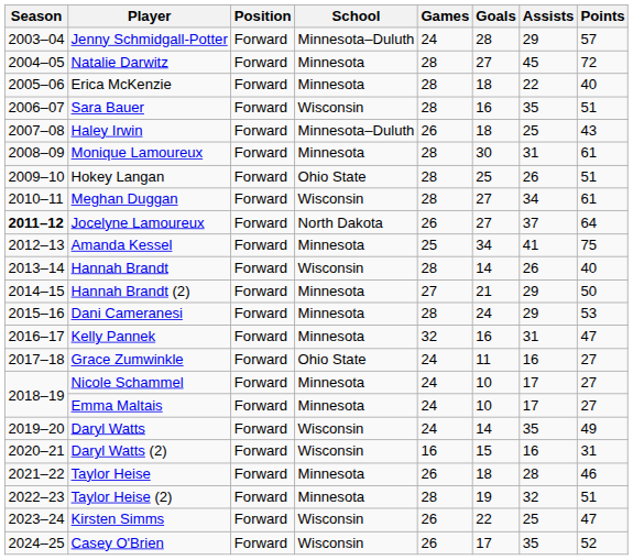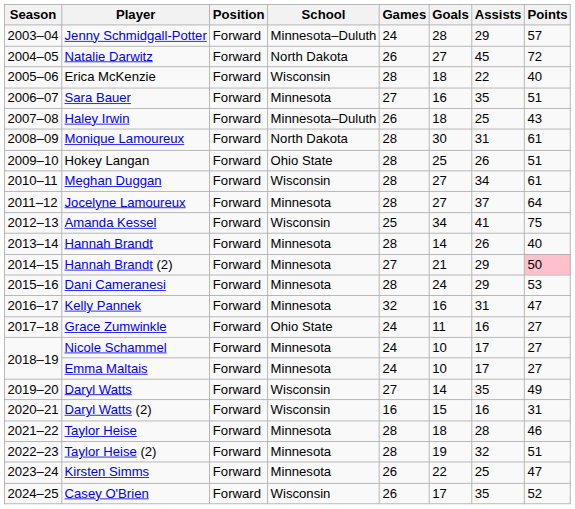Natalie Darwitz | School: Minnesota -> North Dakota
Natalie Darwitz | Games: 28 -> 26
Erica McKenzie | School: Minnesota -> Wisconsin
Sara Bauer | School: Wisconsin -> Minnesota
Sara Bauer | Games: 28 -> 27
Monique Lamoureux | School: Minnesota -> North Dakota
Jocelyne Lamoureux | Season: bold -> normal
Jocelyne Lamoureux | School: North Dakota -> Minnesota
Jocelyne Lamoureux | Games: 26 -> 28
Amanda Kessel | School: Minnesota -> Wisconsin
Hannah Brandt | School: Wisconsin -> Minnesota
Hannah Brandt (2) | Points: no background -> pink background
Daryl Watts | Games: 24 -> 27
Taylor Heise | Games: 26 -> 28
Kirsten Simms | School: Wisconsin -> Minnesota
